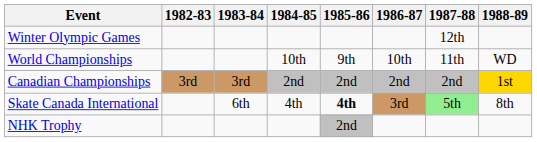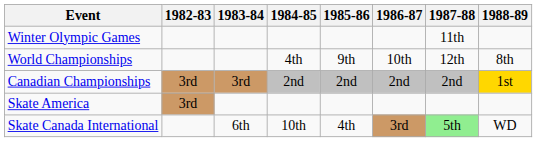Winter Olympic Games | 1987-88: 12th -> 11th
World Championships | 1984-85: 10th -> 4th
World Championships | 1987-88: 11th -> 12th
World Championships | 1988-89: WD -> 8th
+ row: Skate America | 3rd
Skate Canada International | 1984-85: 4th -> 10th
Skate Canada International | 1985-86: bold -> normal
Skate Canada International | 1988-89: 8th -> WD
- row: NHK Trophy | 2nd
